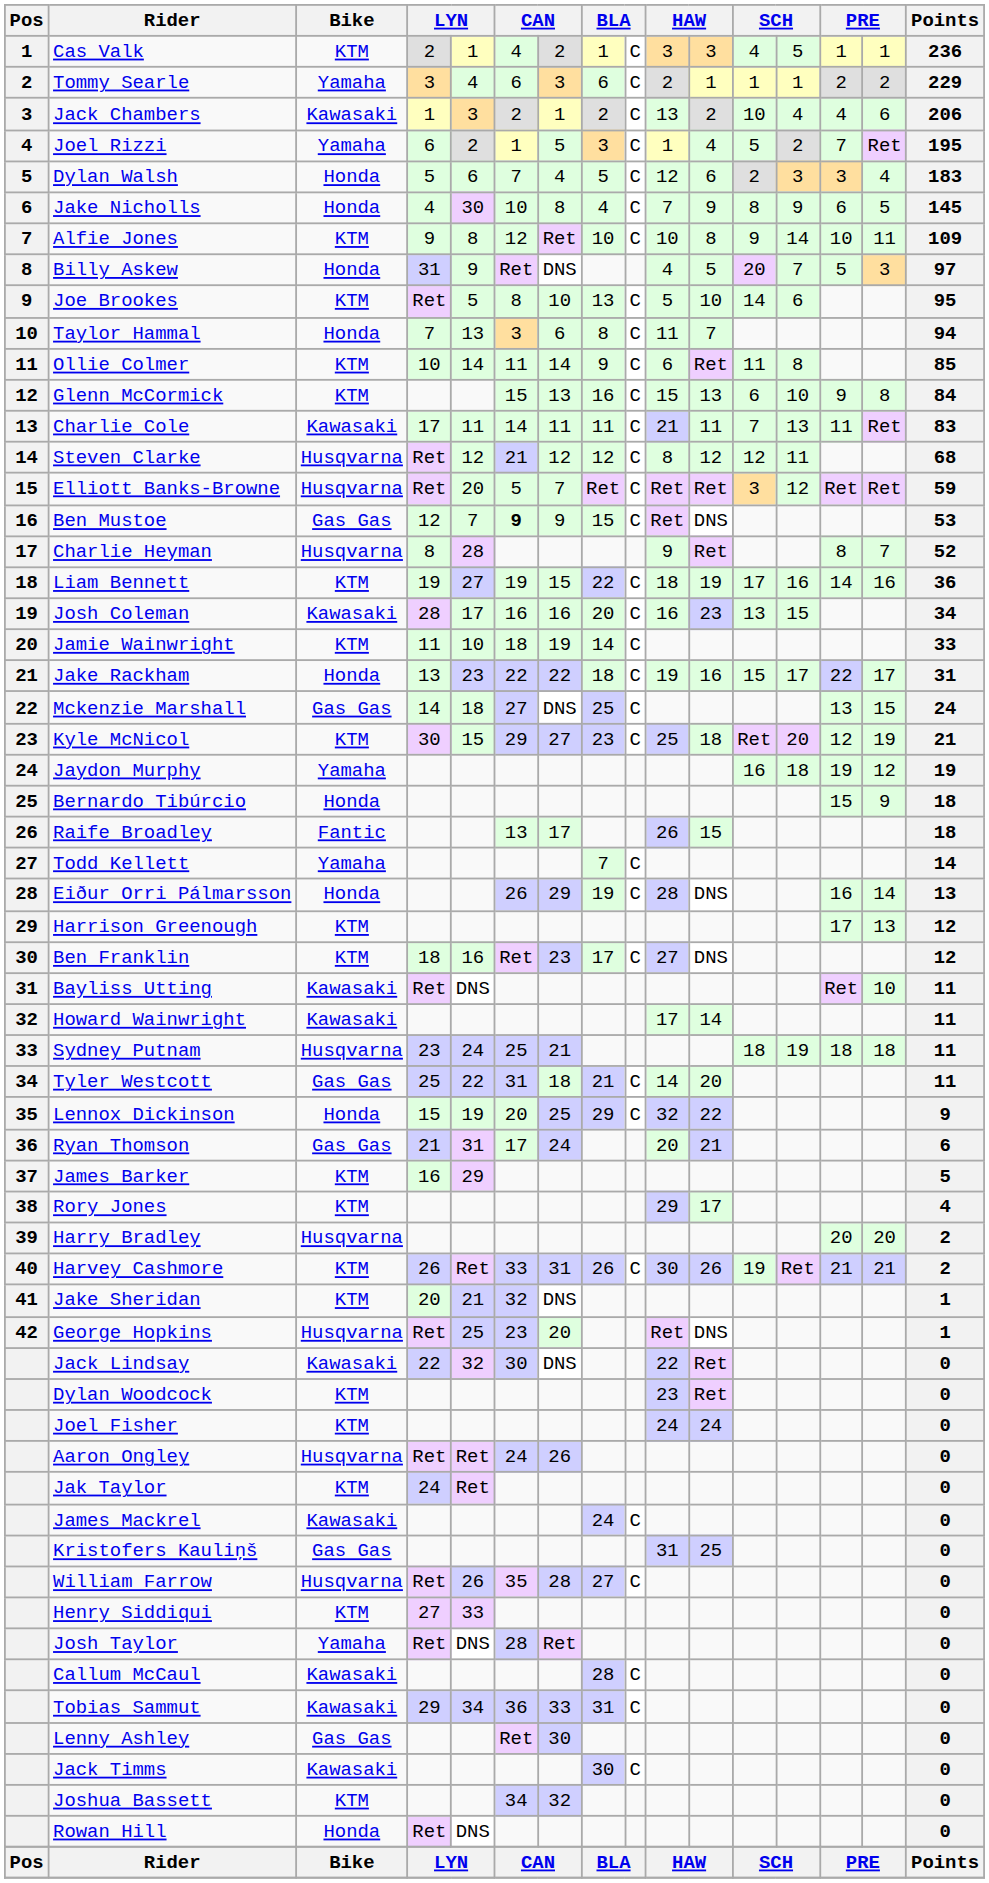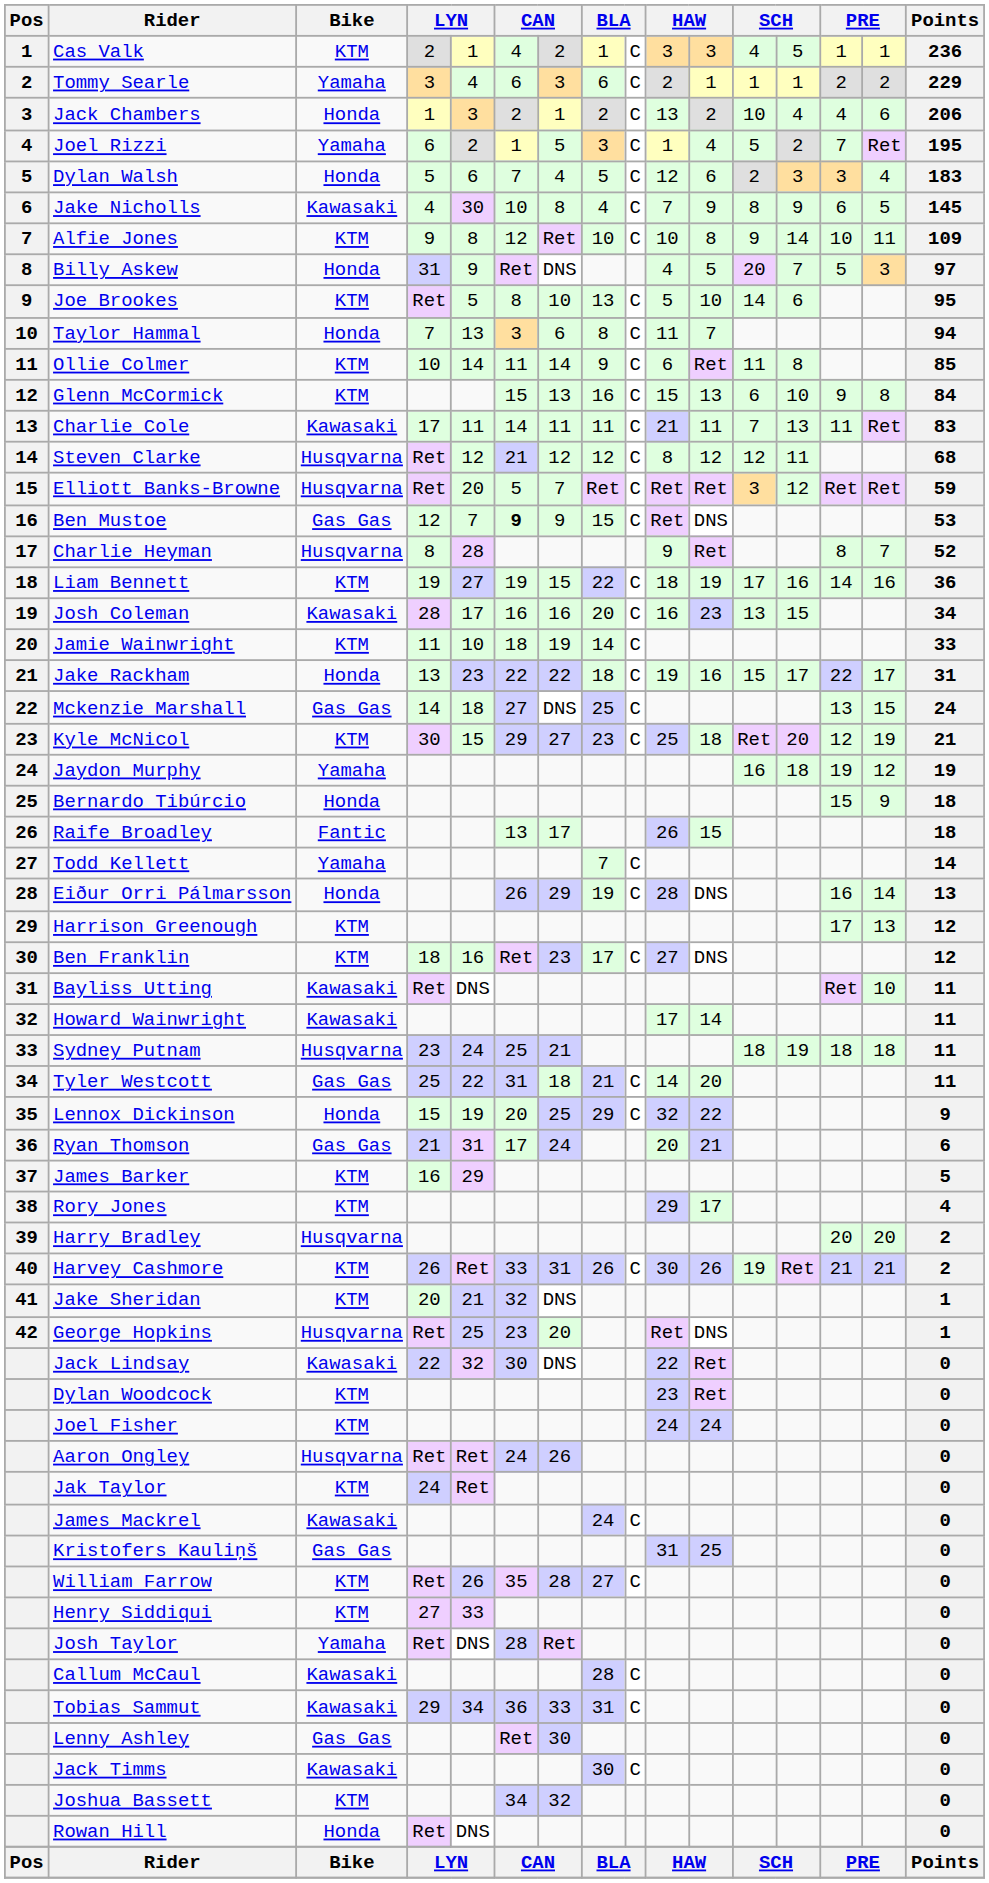Jack Chambers | Bike: Kawasaki -> Honda
Jake Nicholls | Bike: Honda -> Kawasaki
William Farrow | Bike: Husqvarna -> KTM
